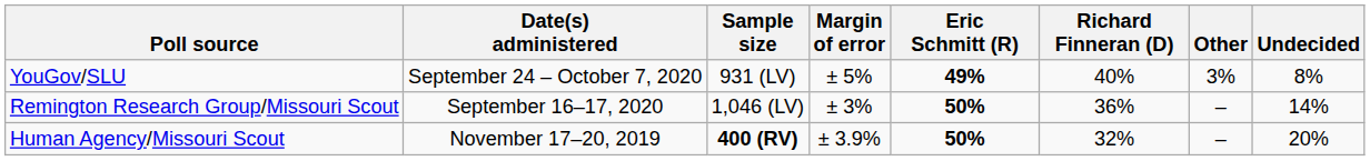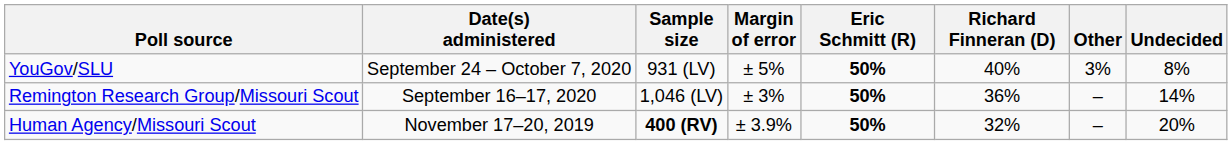YouGov/SLU | Eric Schmitt (R): 49% -> 50%
